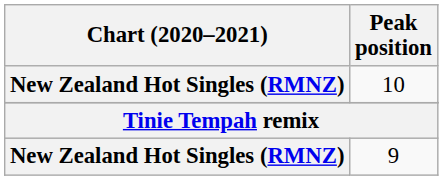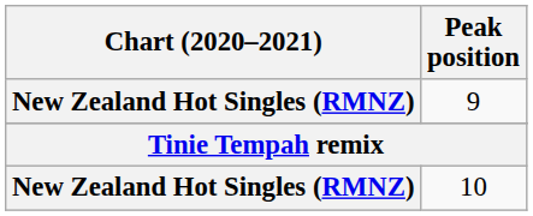rows swapped: 9 <-> 10
